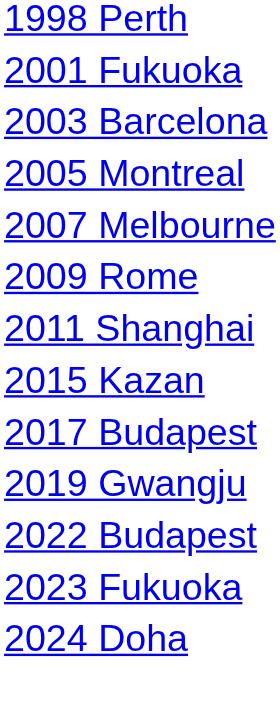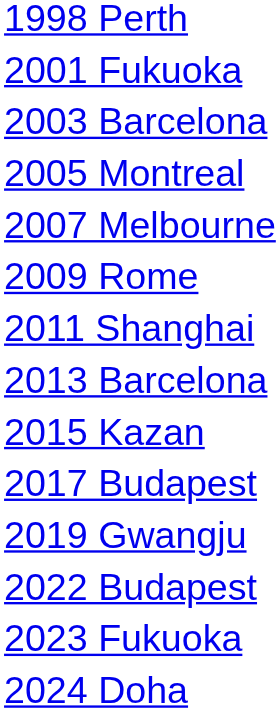+ row: 2013 Barcelona
